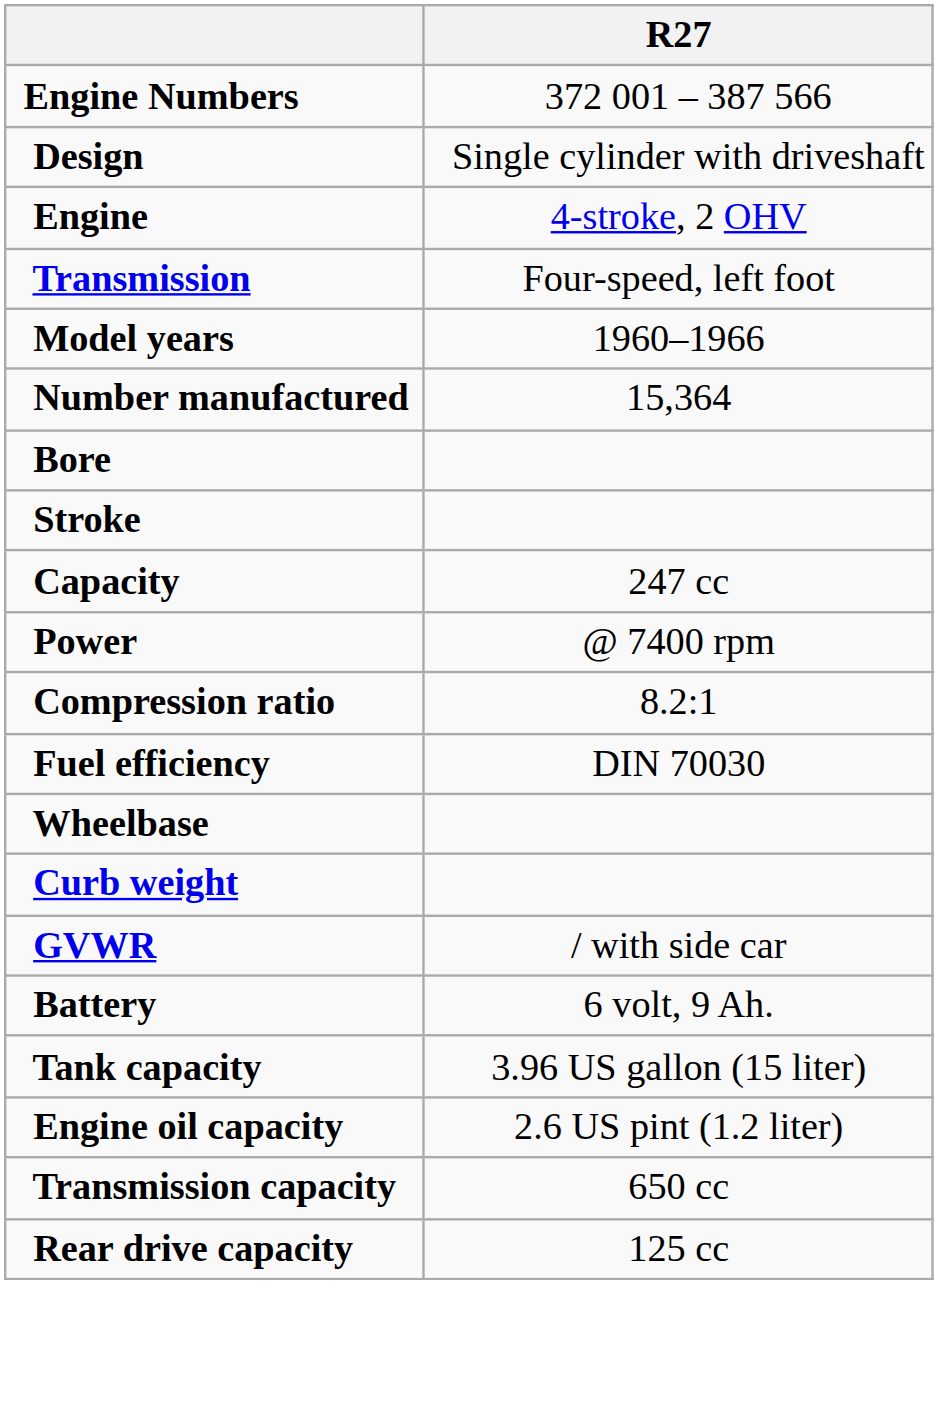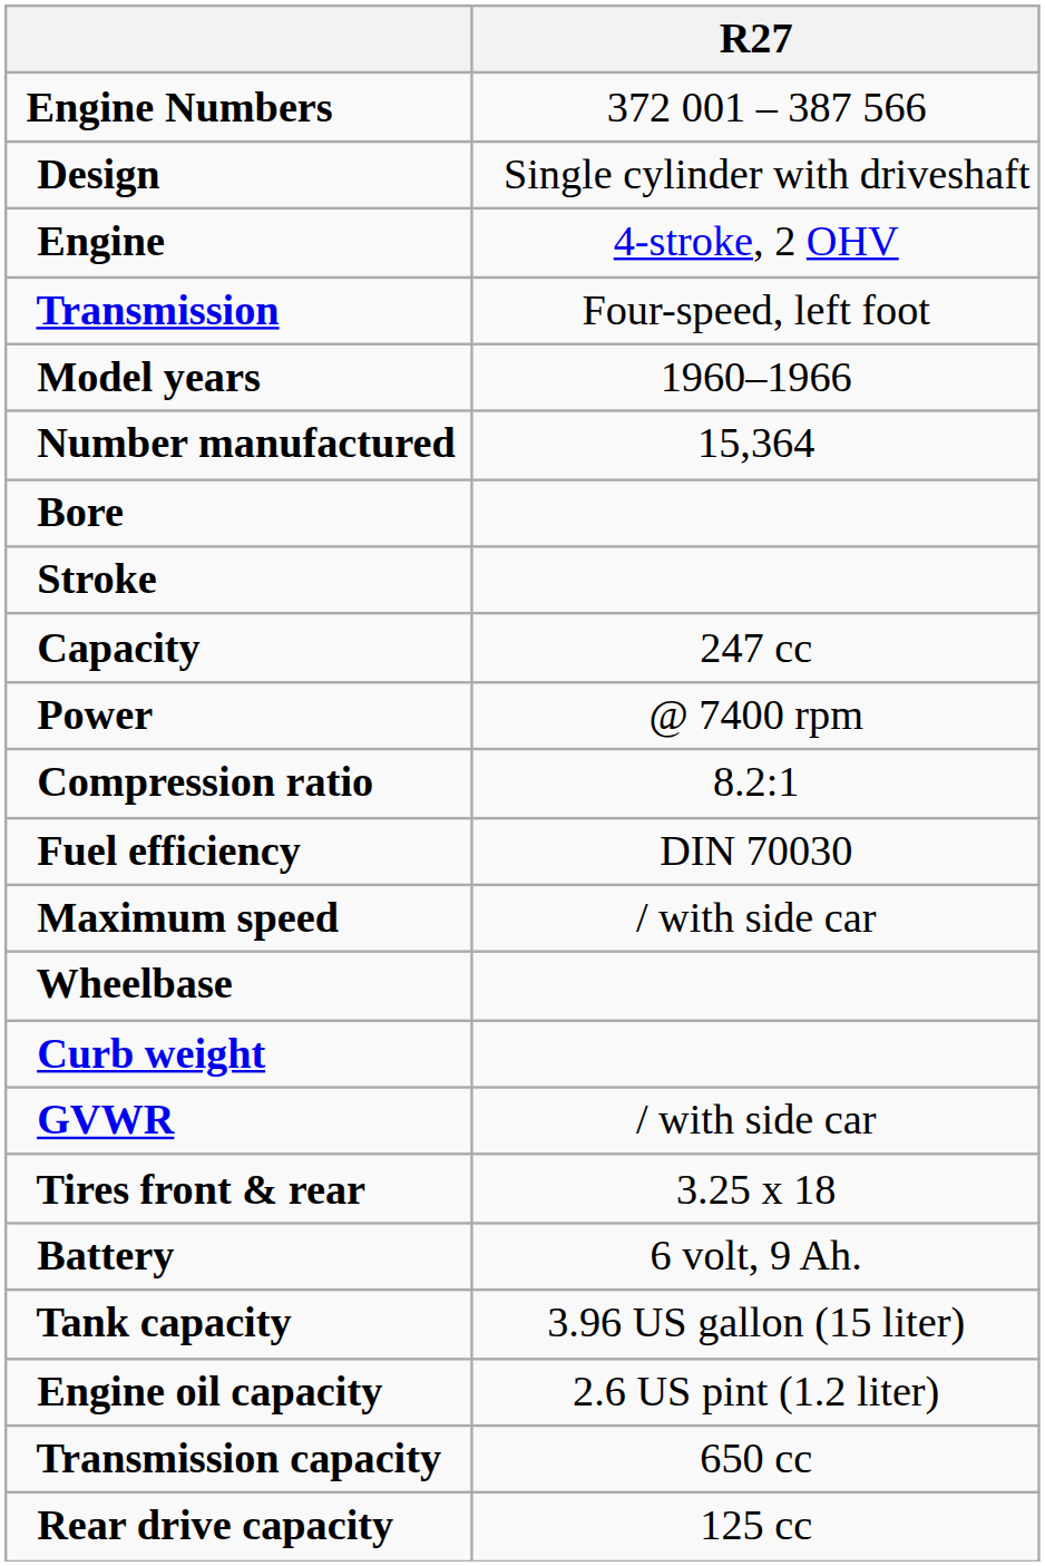+ row: Maximum speed | / with side car
+ row: Tires front & rear | 3.25 x 18
